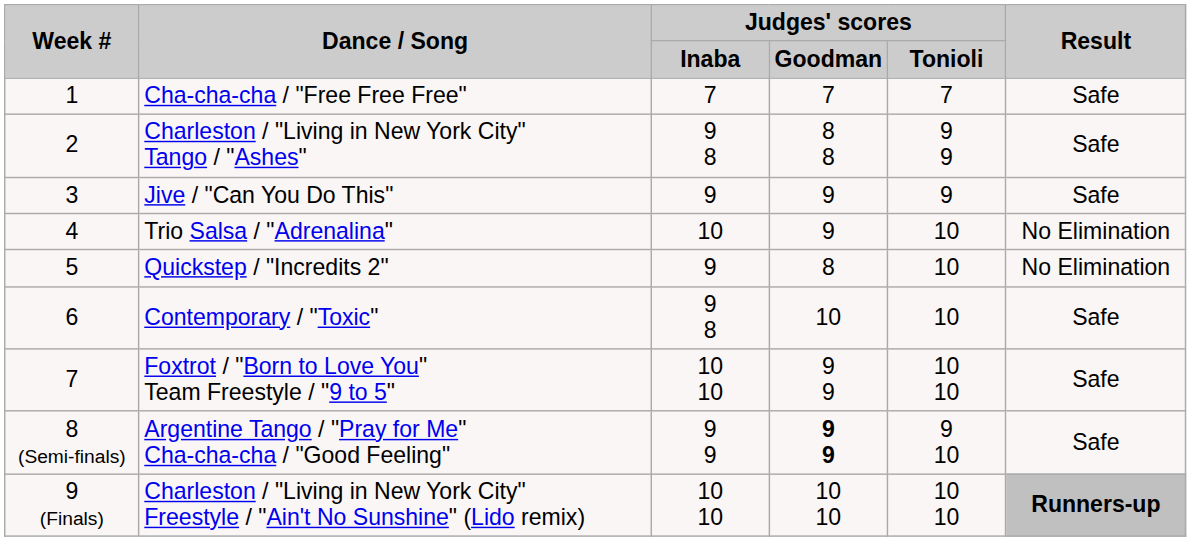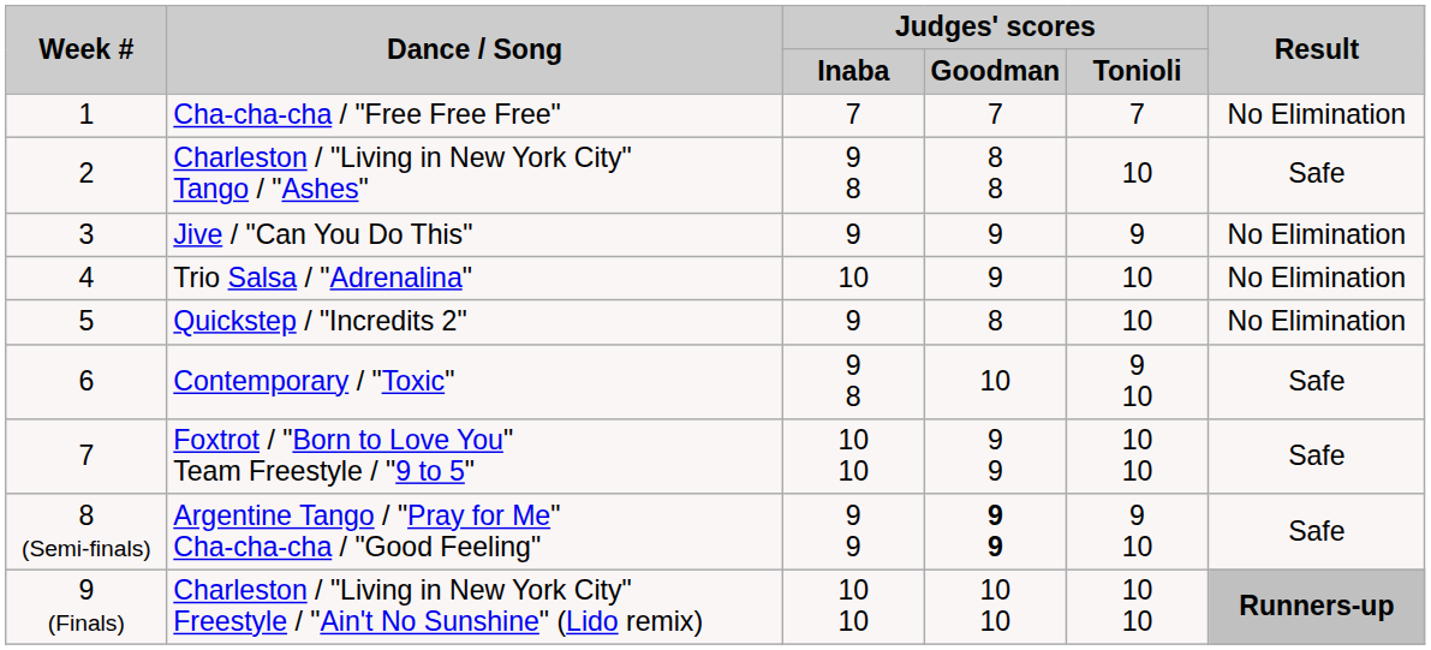Cha-cha-cha / "Free Free Free" | Result: Safe -> No Elimination
Charleston / "Living in New York City" Tango / "Ashes" | Judges' scores / Tonioli: 9 9 -> 10
Jive / "Can You Do This" | Result: Safe -> No Elimination
Contemporary / "Toxic" | Judges' scores / Tonioli: 10 -> 9 10
